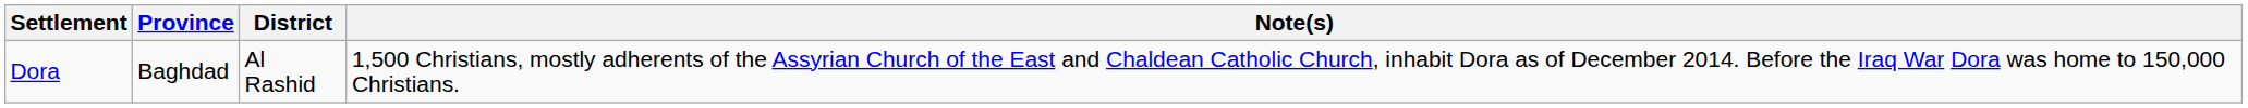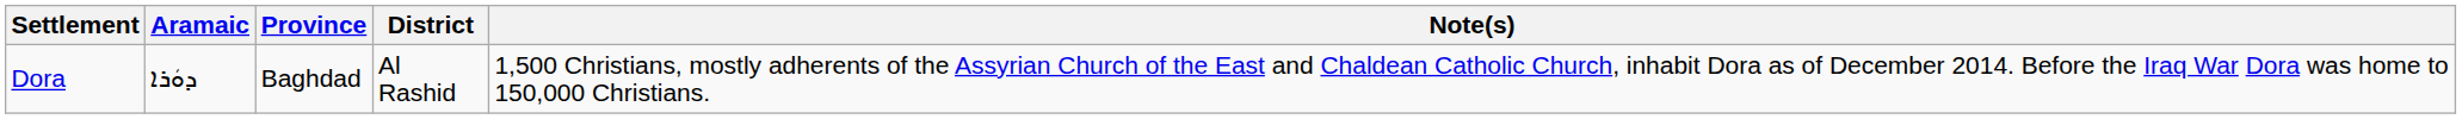+ column: Aramaic | ܕܘܿܪܐ
